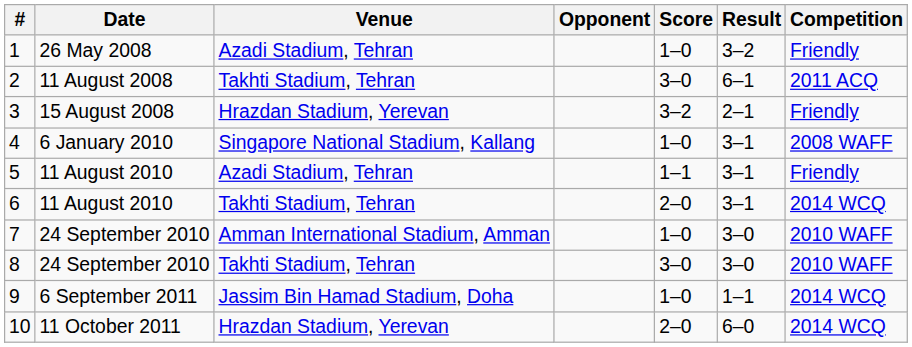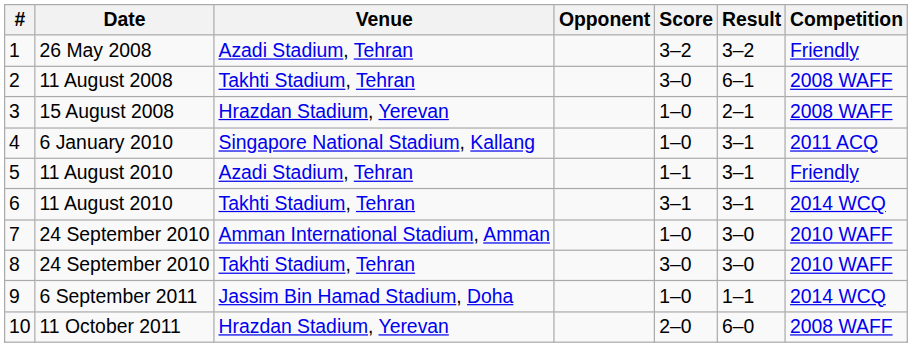1 | Score: 1–0 -> 3–2
2 | Competition: 2011 ACQ -> 2008 WAFF
3 | Score: 3–2 -> 1–0
3 | Competition: Friendly -> 2008 WAFF
4 | Competition: 2008 WAFF -> 2011 ACQ
6 | Score: 2–0 -> 3–1
10 | Competition: 2014 WCQ -> 2008 WAFF
